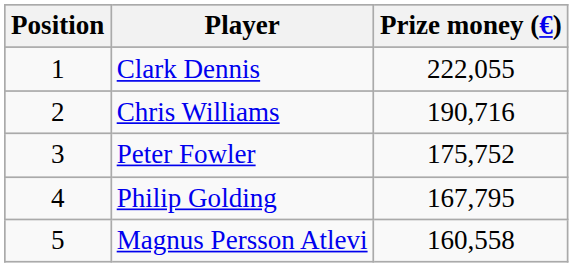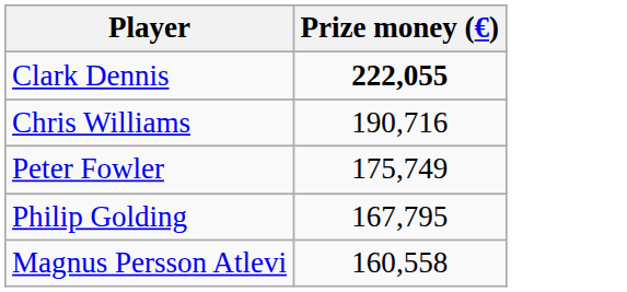- column: Position | 1 | 2 | 3 | 4 | 5
Clark Dennis | Prize money (€): normal -> bold
Peter Fowler | Prize money (€): 175,752 -> 175,749
